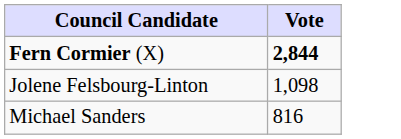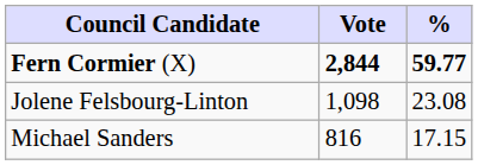+ column: % | 59.77 | 23.08 | 17.15
